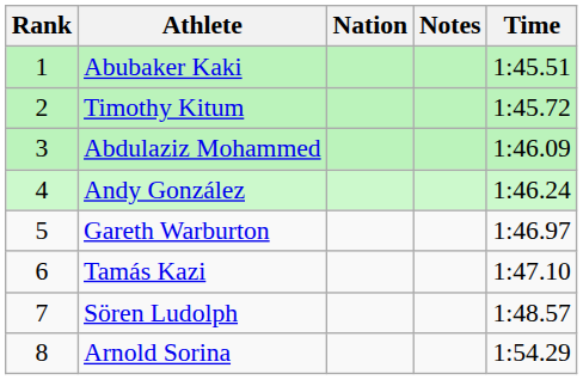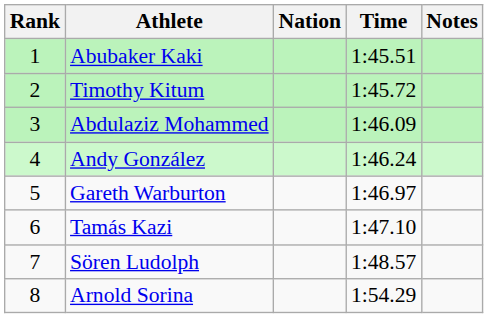columns swapped: Time <-> Notes
